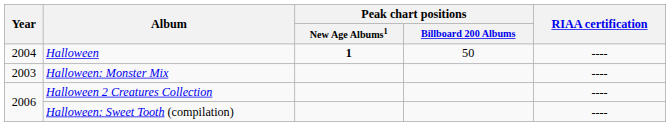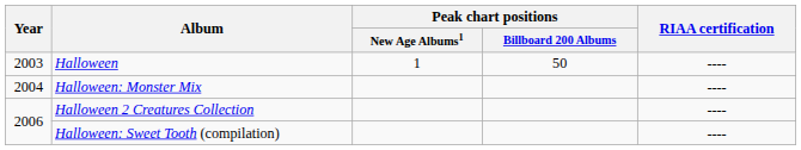Halloween | Year: 2004 -> 2003
Halloween | Peak chart positions / New Age Albums1: bold -> normal
Halloween: Monster Mix | Year: 2003 -> 2004
